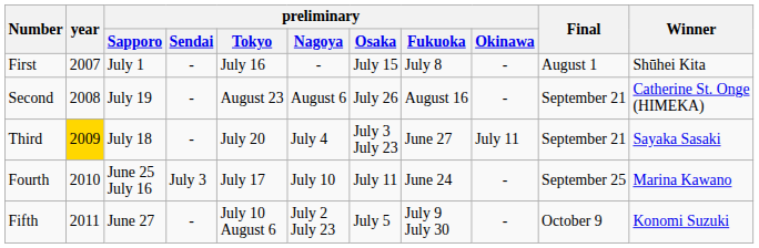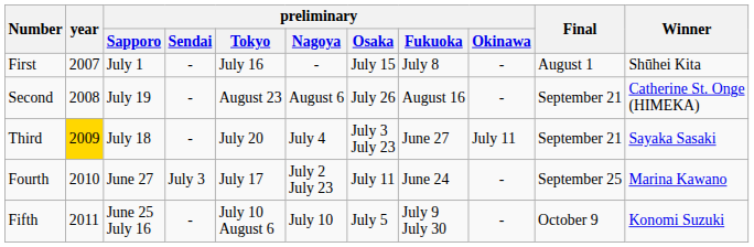Fourth | preliminary / Sapporo: June 25 July 16 -> June 27
Fourth | preliminary / Nagoya: July 10 -> July 2 July 23
Fifth | preliminary / Sapporo: June 27 -> June 25 July 16
Fifth | preliminary / Nagoya: July 2 July 23 -> July 10
